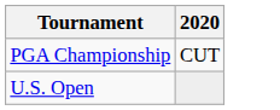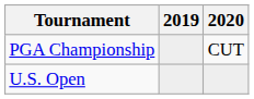+ column: 2019
